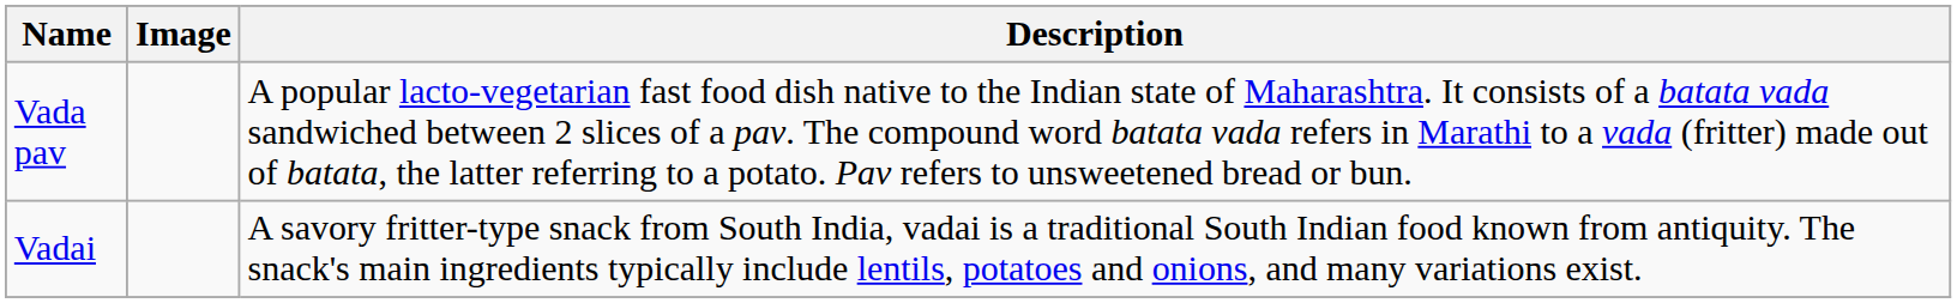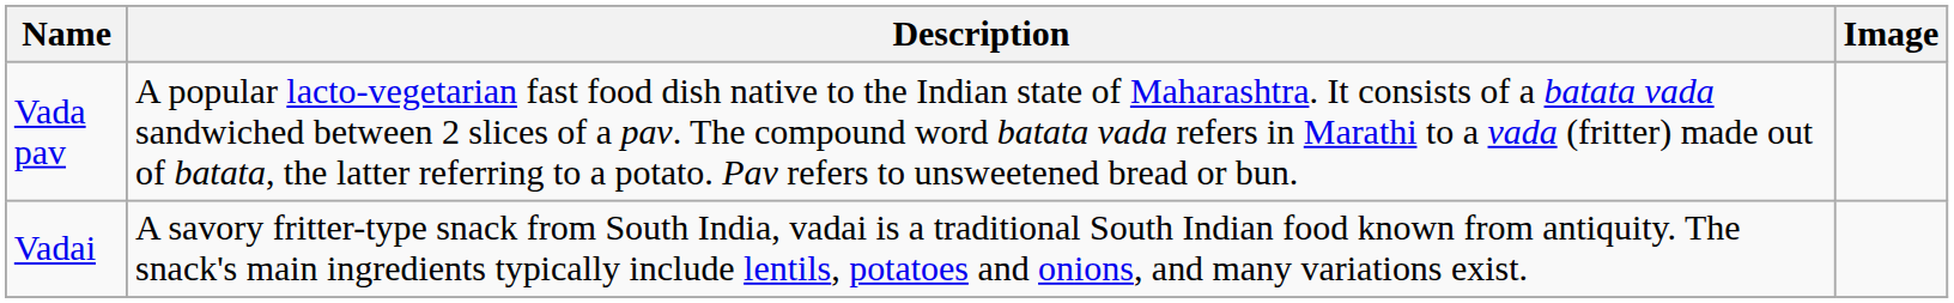columns swapped: Image <-> Description
